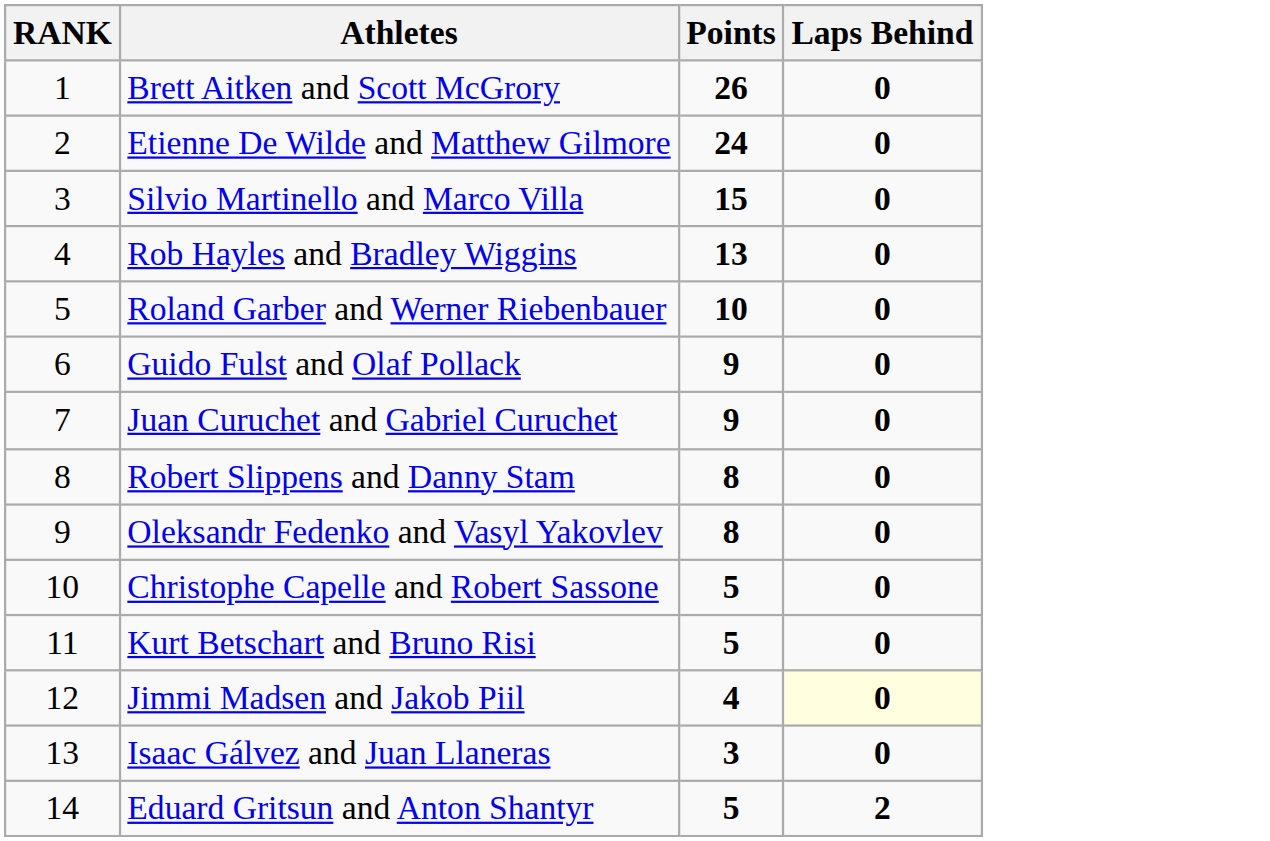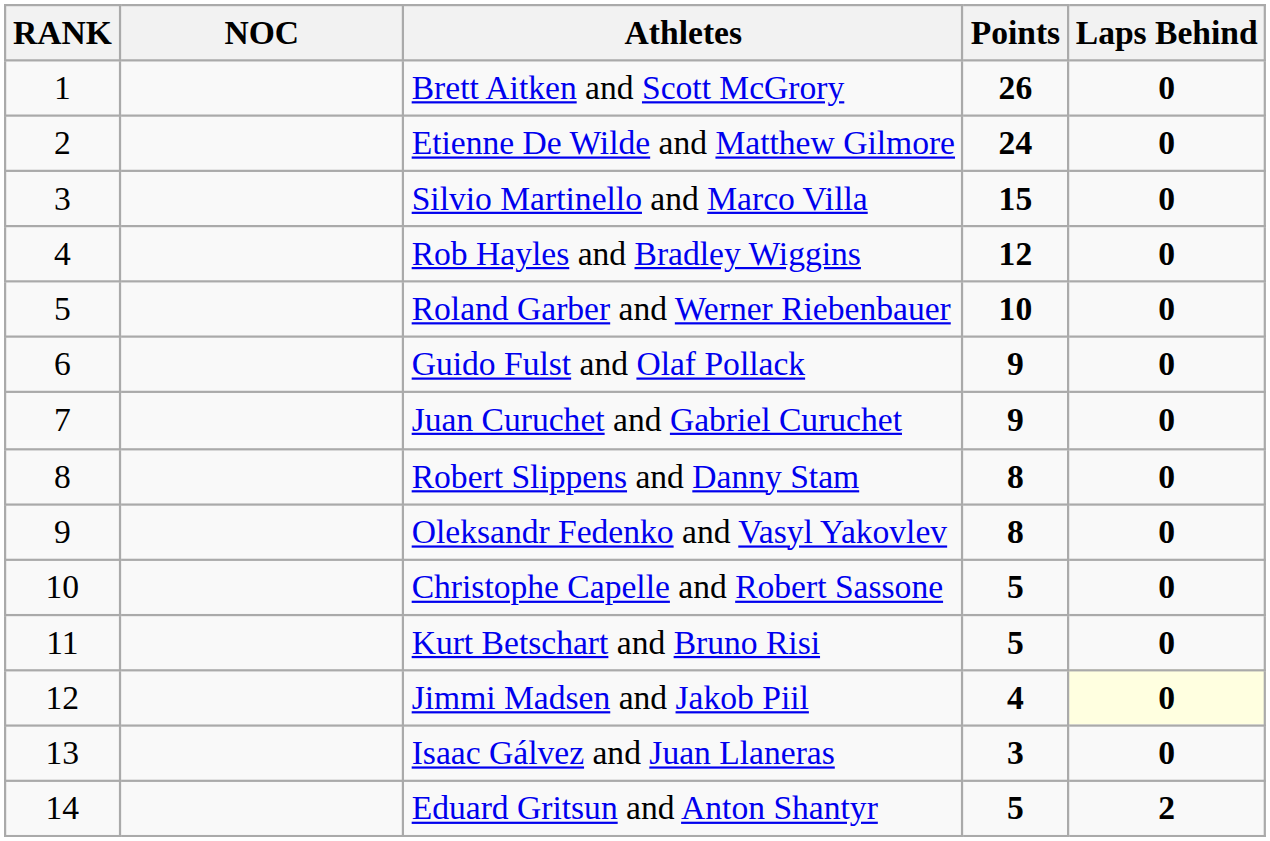+ column: NOC
Rob Hayles and Bradley Wiggins | Points: 13 -> 12
